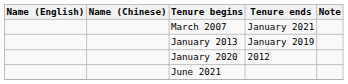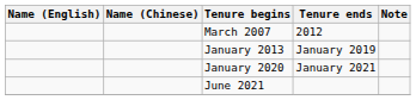March 2007 | Tenure ends: January 2021 -> 2012
January 2020 | Tenure ends: 2012 -> January 2021
